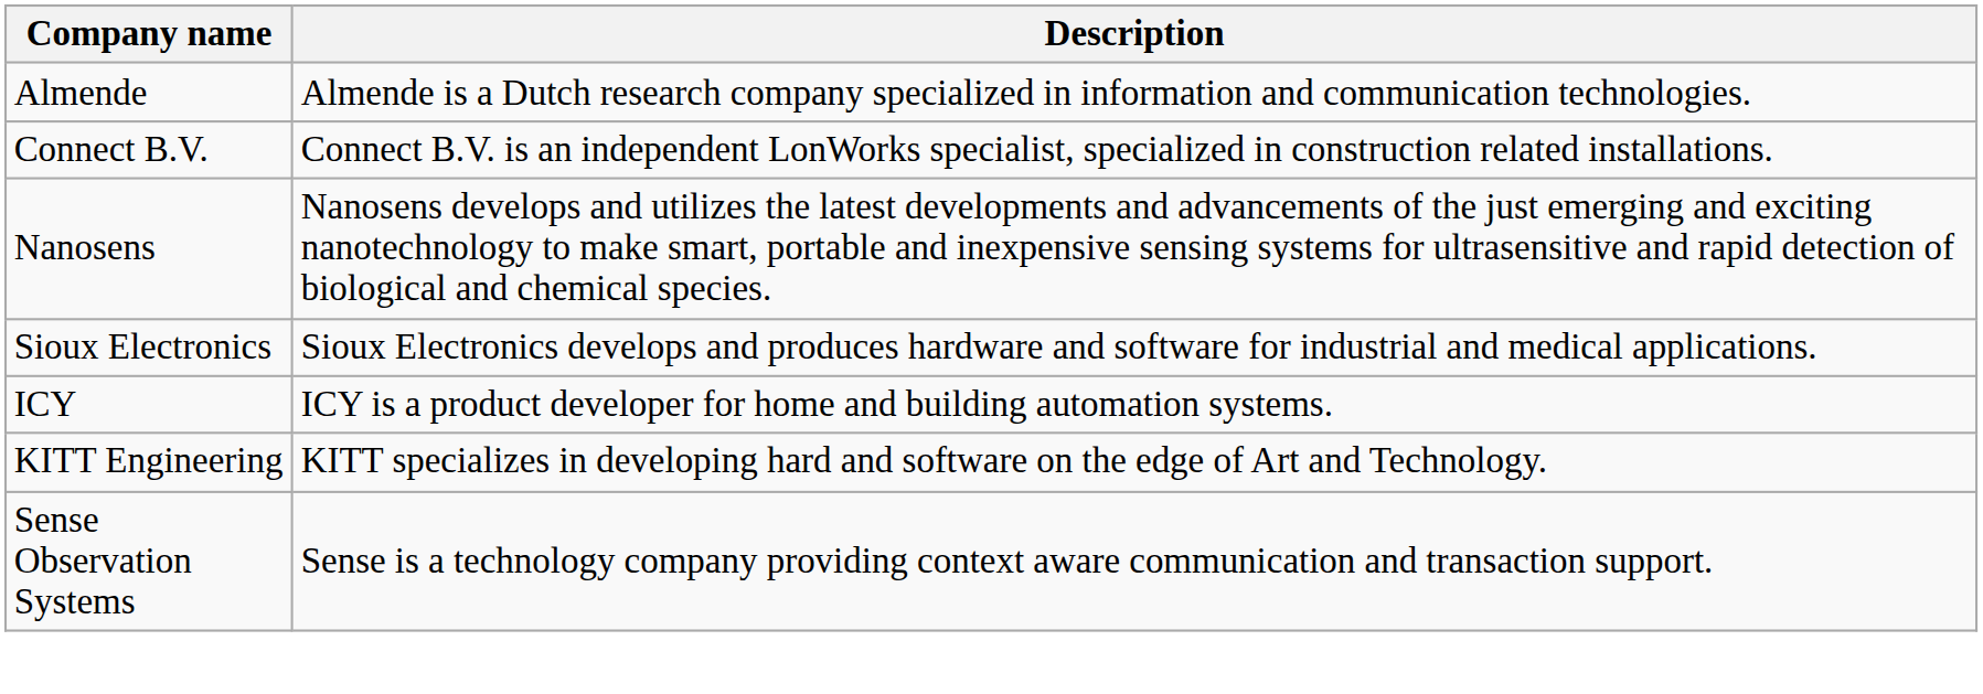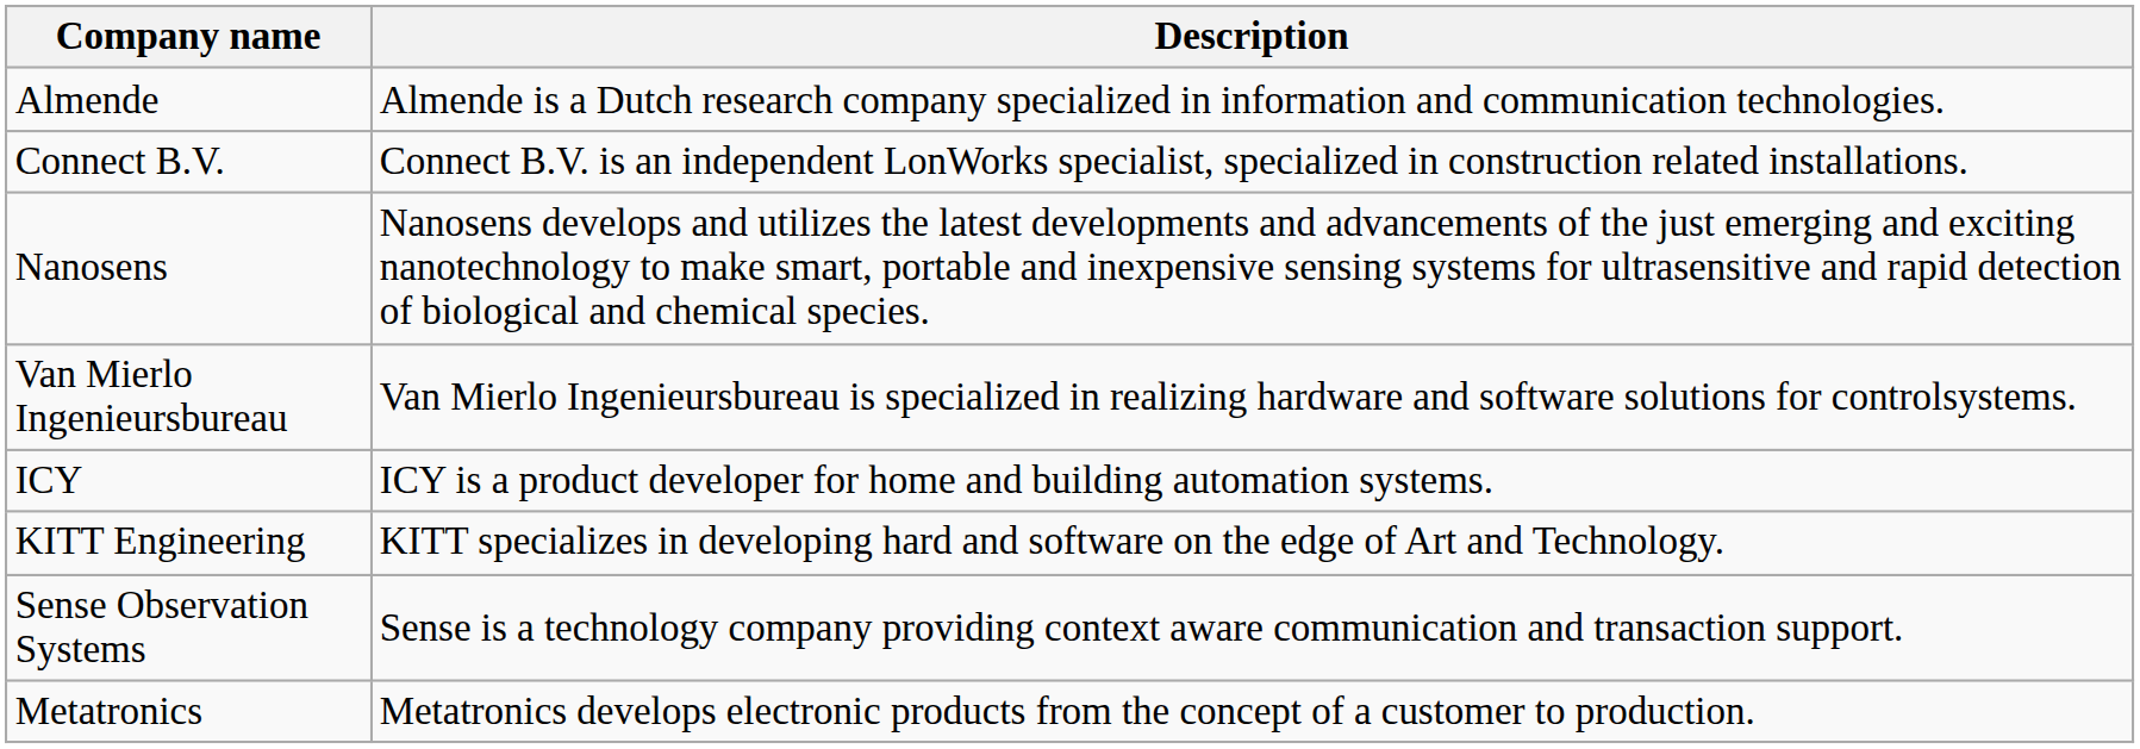- row: Sioux Electronics | Sioux Electronics develops and produces hardware and software for industrial and medical applications.
+ row: Van Mierlo Ingenieursbureau | Van Mierlo Ingenieursbureau is specialized in realizing hardware and software solutions for controlsystems.
+ row: Metatronics | Metatronics develops electronic products from the concept of a customer to production.
